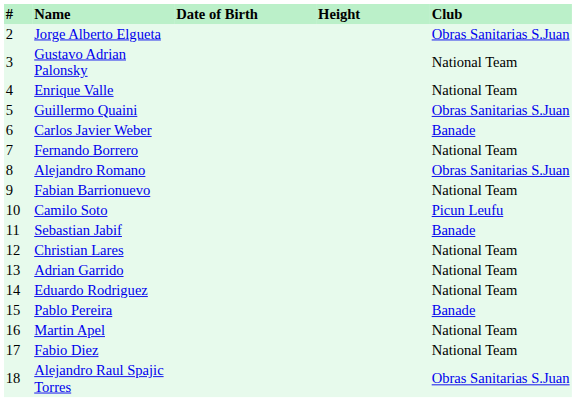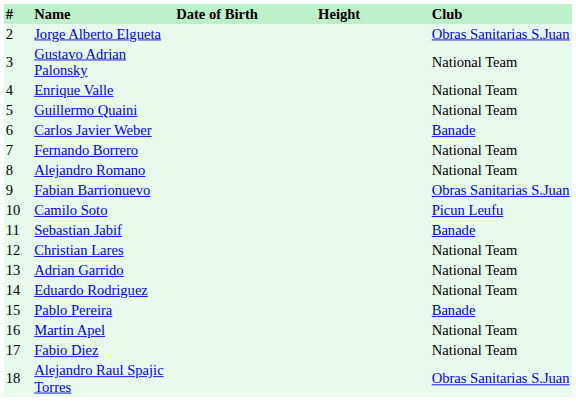Guillermo Quaini | Club: Obras Sanitarias S.Juan -> National Team
Alejandro Romano | Club: Obras Sanitarias S.Juan -> National Team
Fabian Barrionuevo | Club: National Team -> Obras Sanitarias S.Juan
